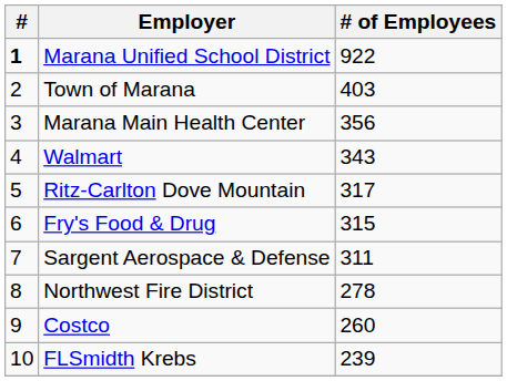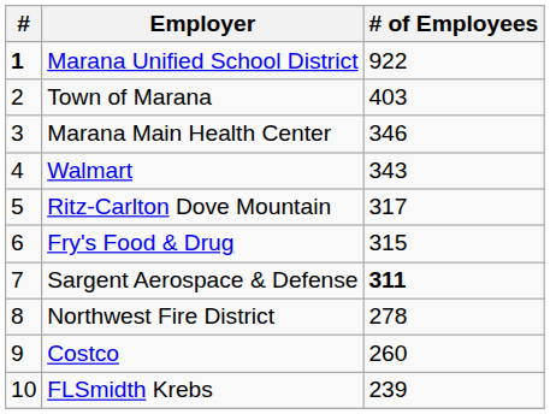Marana Main Health Center | # of Employees: 356 -> 346
Sargent Aerospace & Defense | # of Employees: normal -> bold
